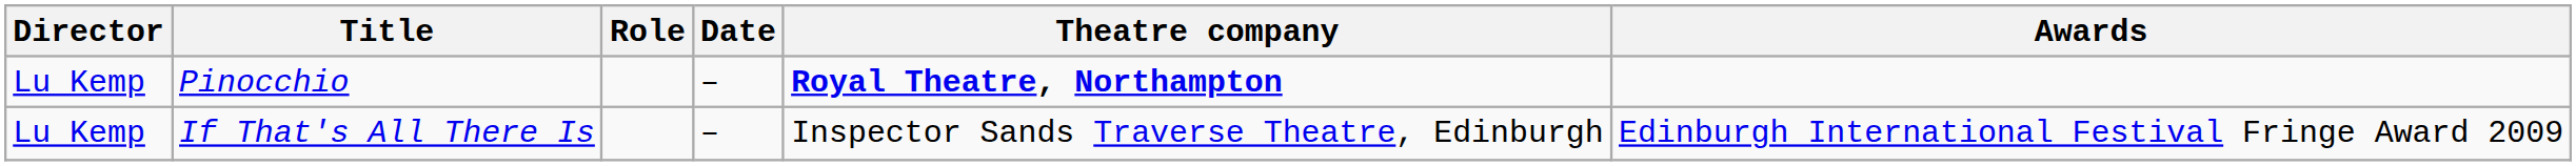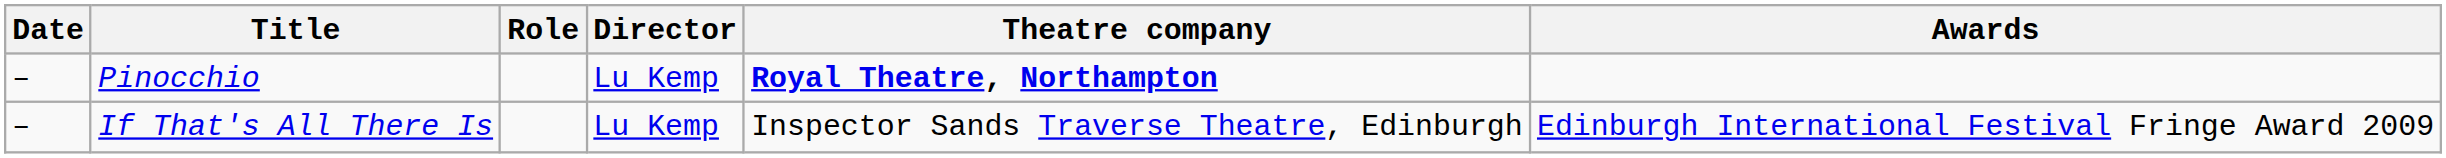columns swapped: Date <-> Director
